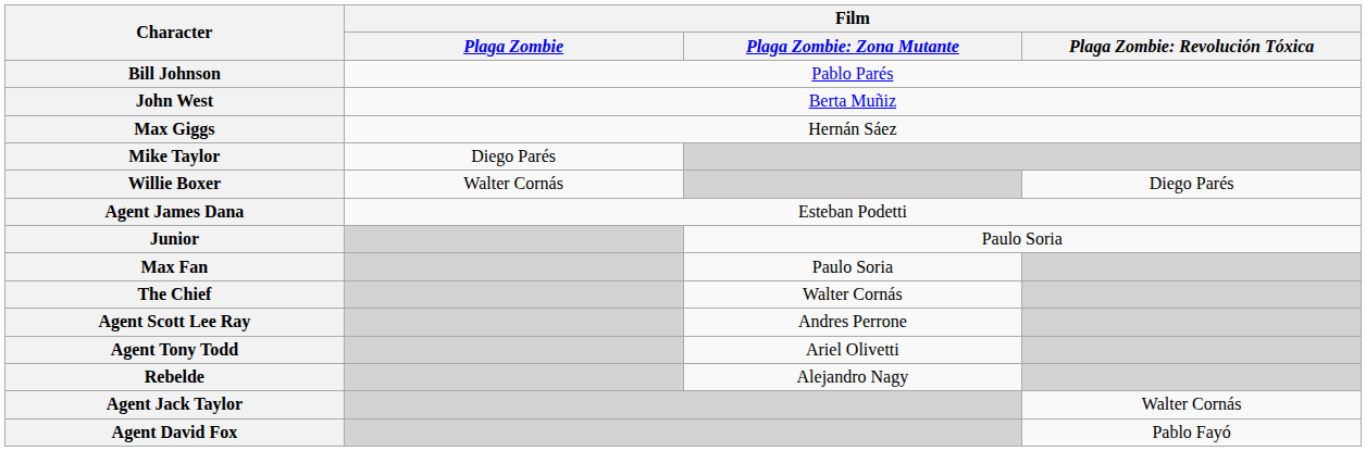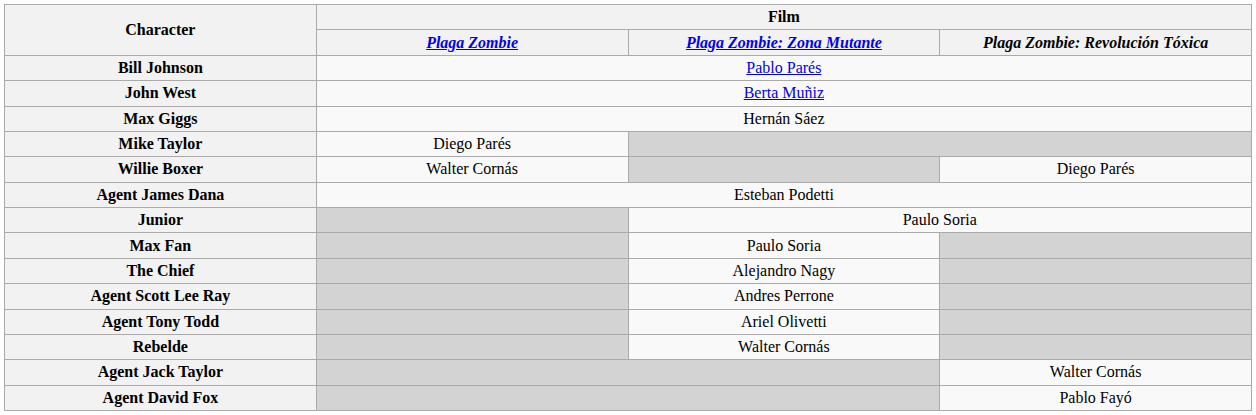The Chief | column 3: Walter Cornás -> Alejandro Nagy
Rebelde | column 3: Alejandro Nagy -> Walter Cornás
